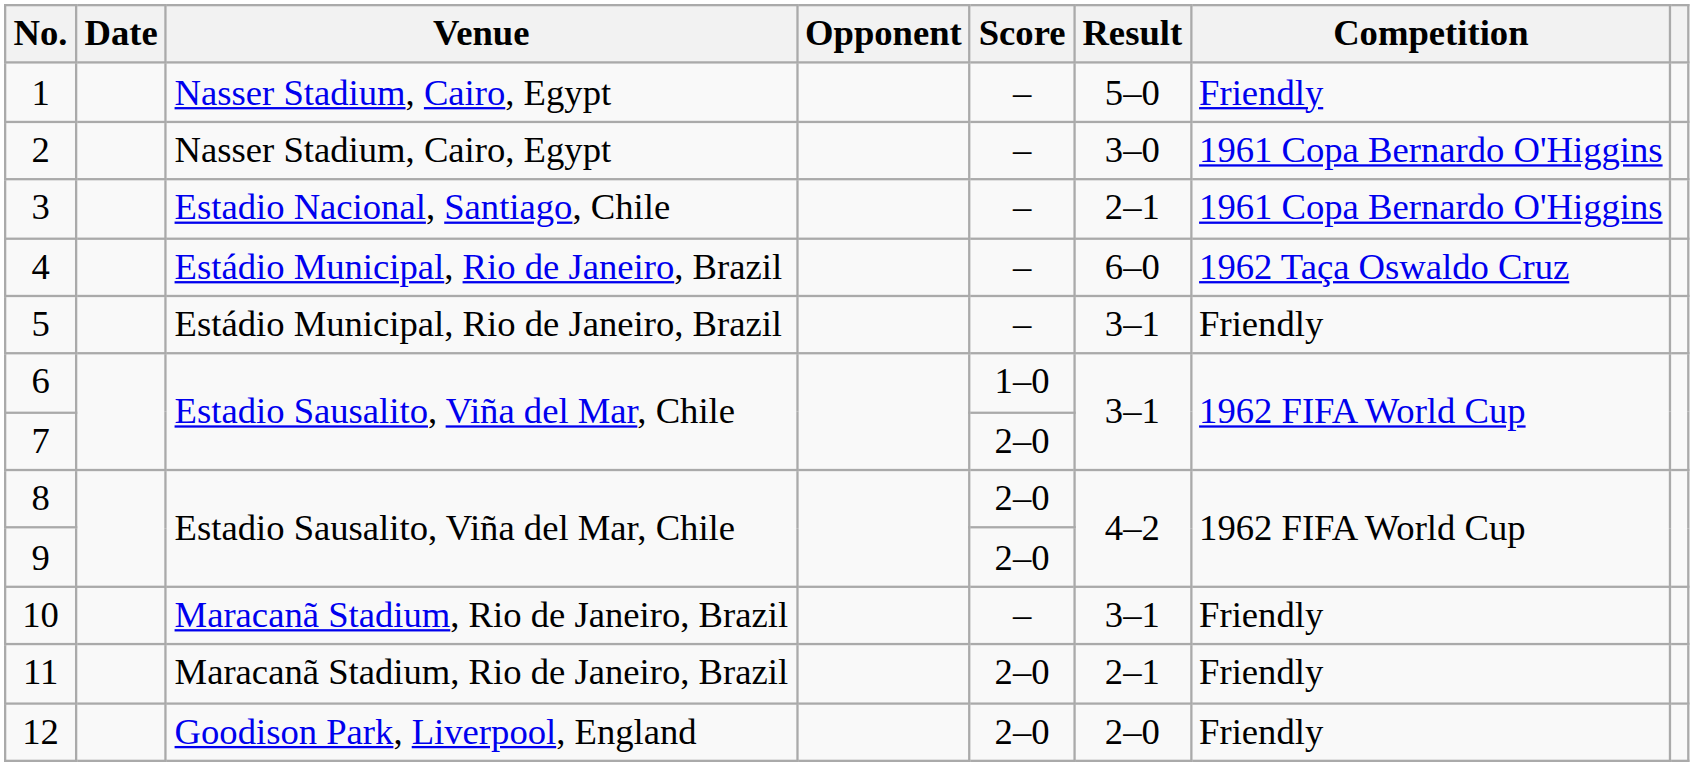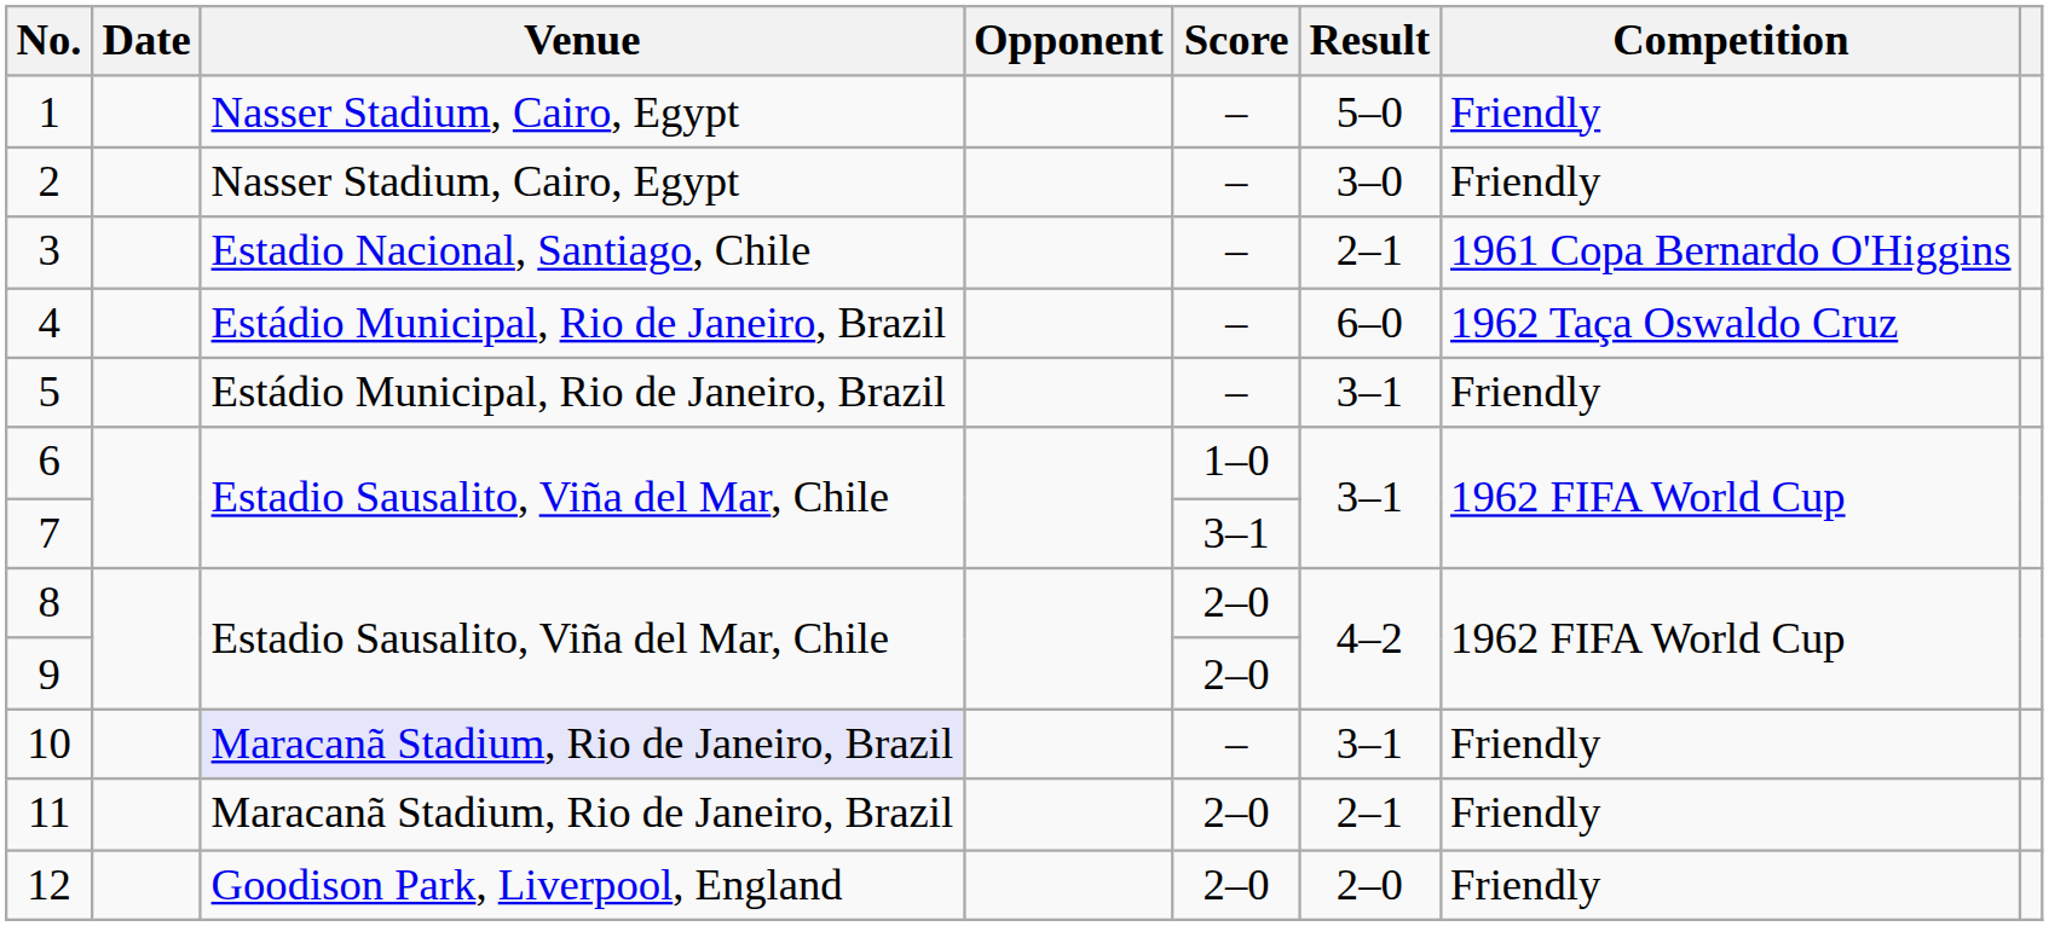2 | Competition: 1961 Copa Bernardo O'Higgins -> Friendly
7 | Score: 2–0 -> 3–1
10 | Venue: no background -> lavender background
